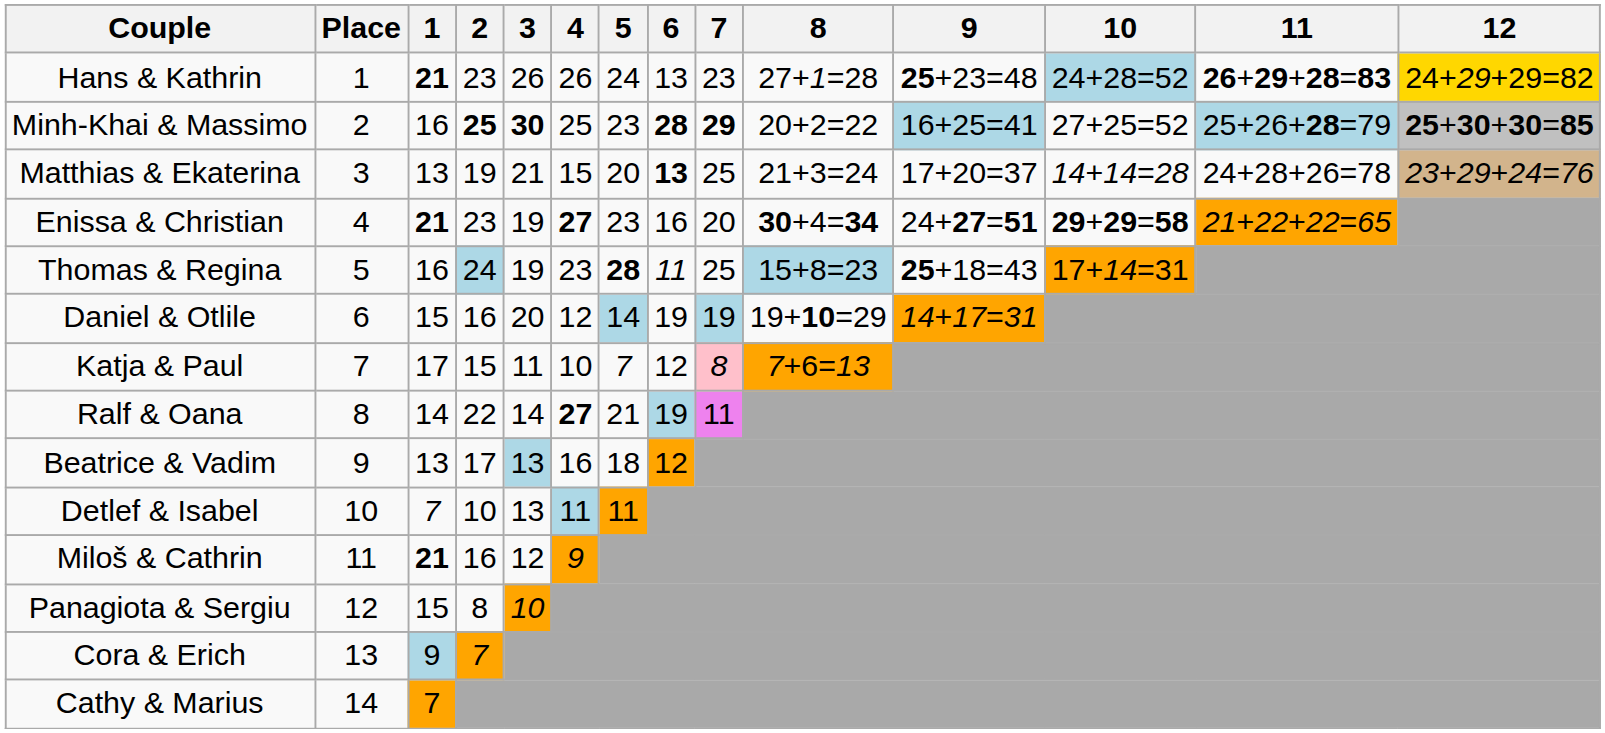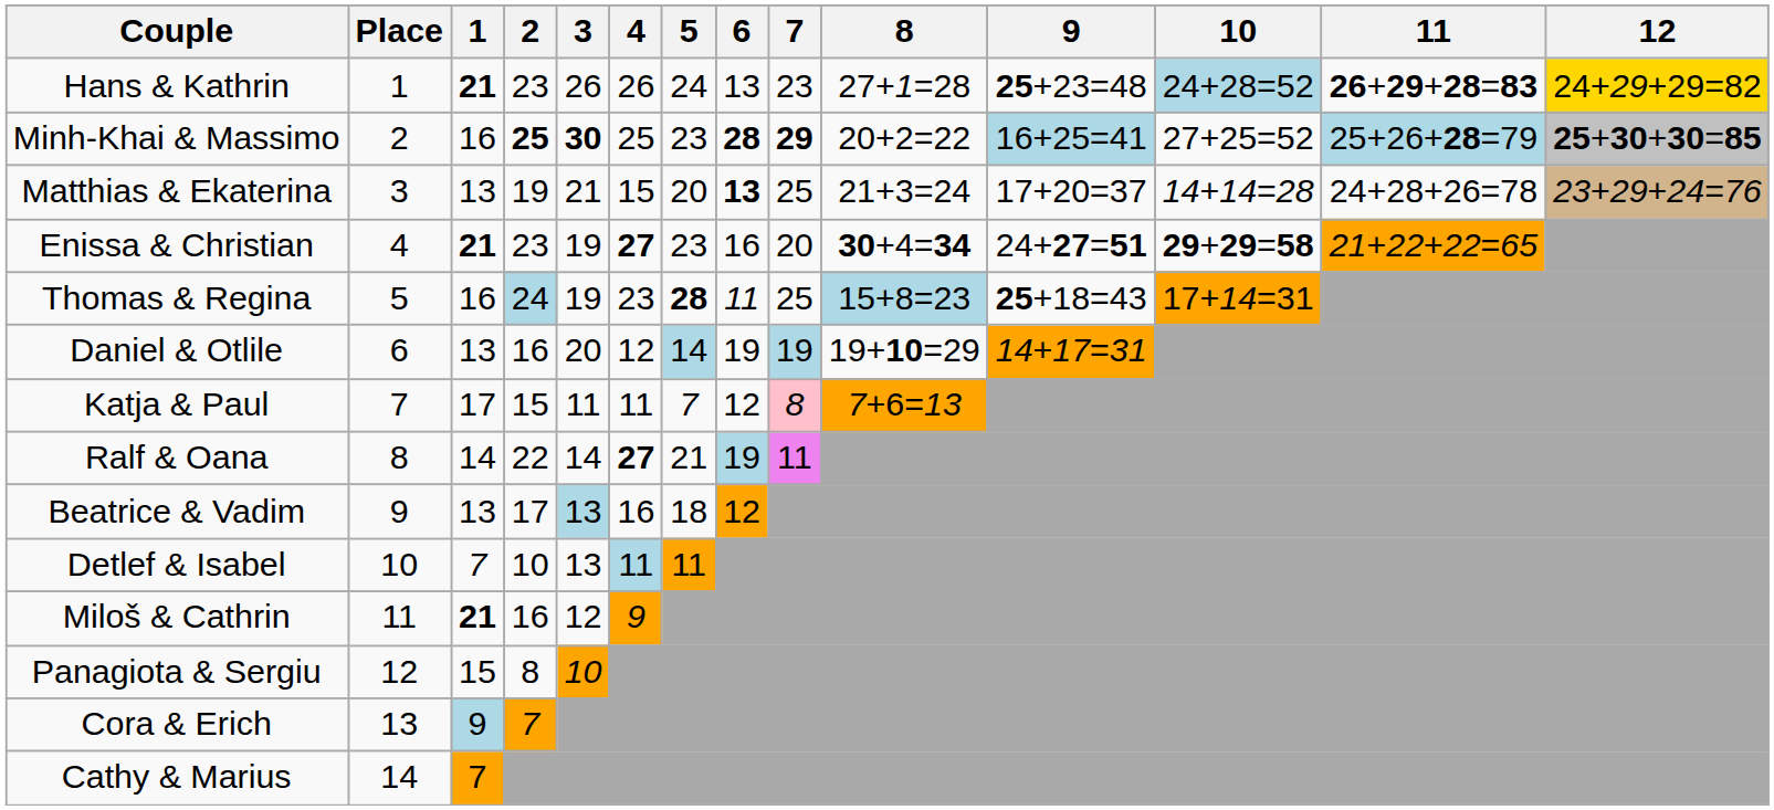Daniel & Otlile | 1: 15 -> 13
Katja & Paul | 4: 10 -> 11
